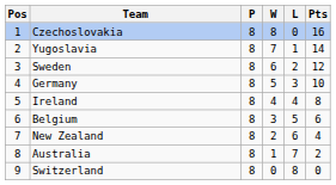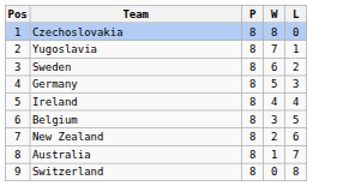- column: Pts | 16 | 14 | 12 | 10 | 8 | 6 | 4 | 2 | 0
